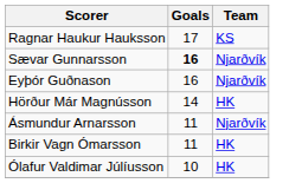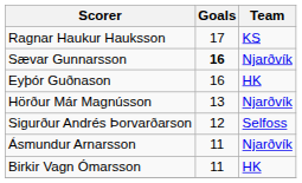Eyþór Guðnason | Team: Njarðvík -> HK
Hörður Már Magnússon | Goals: 14 -> 13
Hörður Már Magnússon | Team: HK -> Njarðvík
+ row: Sigurður Andrés Þorvarðarson | 12 | Selfoss
- row: Ólafur Valdimar Júlíusson | 10 | HK
